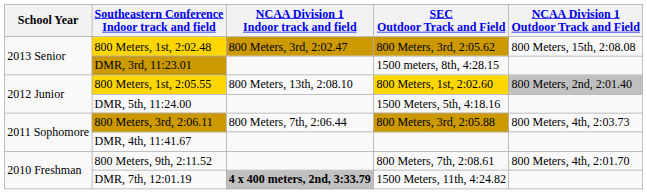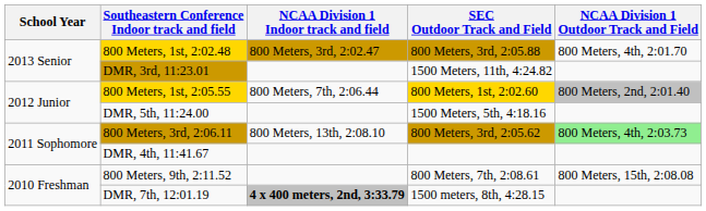800 Meters, 1st, 2:02.48 | SEC Outdoor Track and Field: 800 Meters, 3rd, 2:05.62 -> 800 Meters, 3rd, 2:05.88
800 Meters, 1st, 2:02.48 | NCAA Division 1 Outdoor Track and Field: 800 Meters, 15th, 2:08.08 -> 800 Meters, 4th, 2:01.70
DMR, 3rd, 11:23.01 | SEC Outdoor Track and Field: 1500 meters, 8th, 4:28.15 -> 1500 Meters, 11th, 4:24.82
800 Meters, 1st, 2:05.55 | NCAA Division 1 Indoor track and field: 800 Meters, 13th, 2:08.10 -> 800 Meters, 7th, 2:06.44
800 Meters, 3rd, 2:06.11 | NCAA Division 1 Indoor track and field: 800 Meters, 7th, 2:06.44 -> 800 Meters, 13th, 2:08.10
800 Meters, 3rd, 2:06.11 | SEC Outdoor Track and Field: 800 Meters, 3rd, 2:05.88 -> 800 Meters, 3rd, 2:05.62
800 Meters, 3rd, 2:06.11 | NCAA Division 1 Outdoor Track and Field: no background -> lightgreen background
800 Meters, 9th, 2:11.52 | NCAA Division 1 Outdoor Track and Field: 800 Meters, 4th, 2:01.70 -> 800 Meters, 15th, 2:08.08
DMR, 7th, 12:01.19 | SEC Outdoor Track and Field: 1500 Meters, 11th, 4:24.82 -> 1500 meters, 8th, 4:28.15
